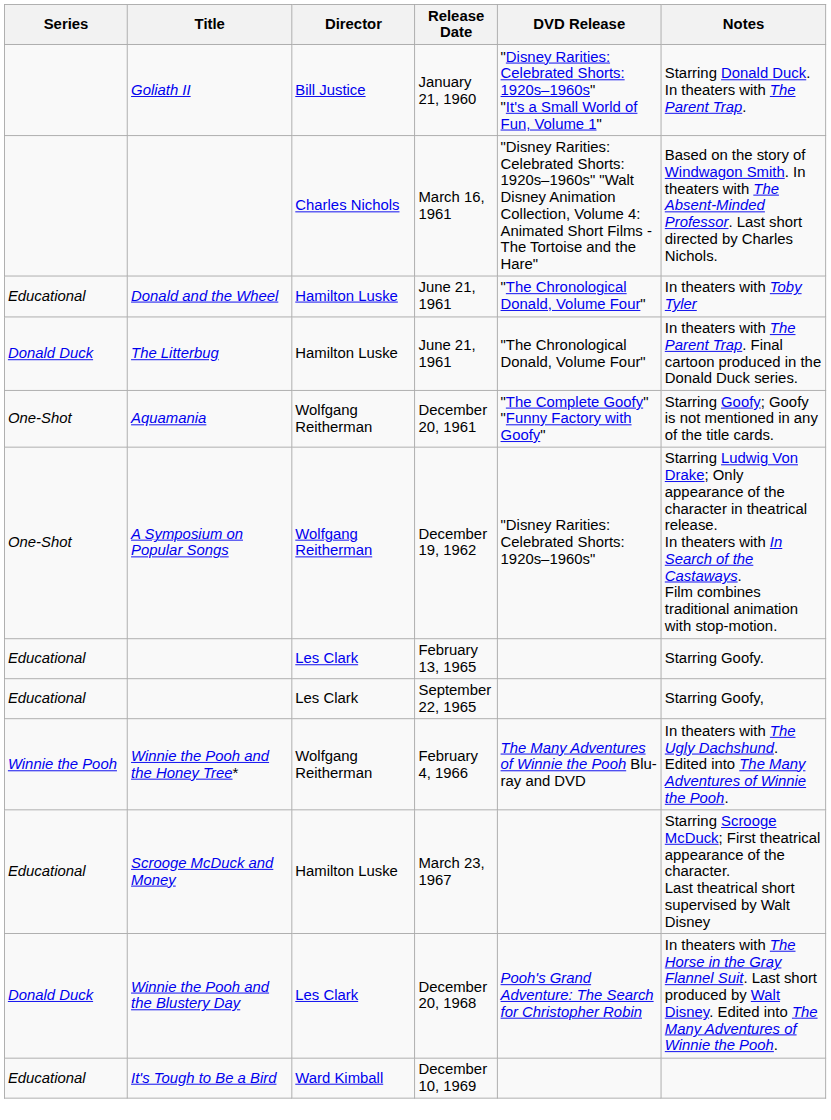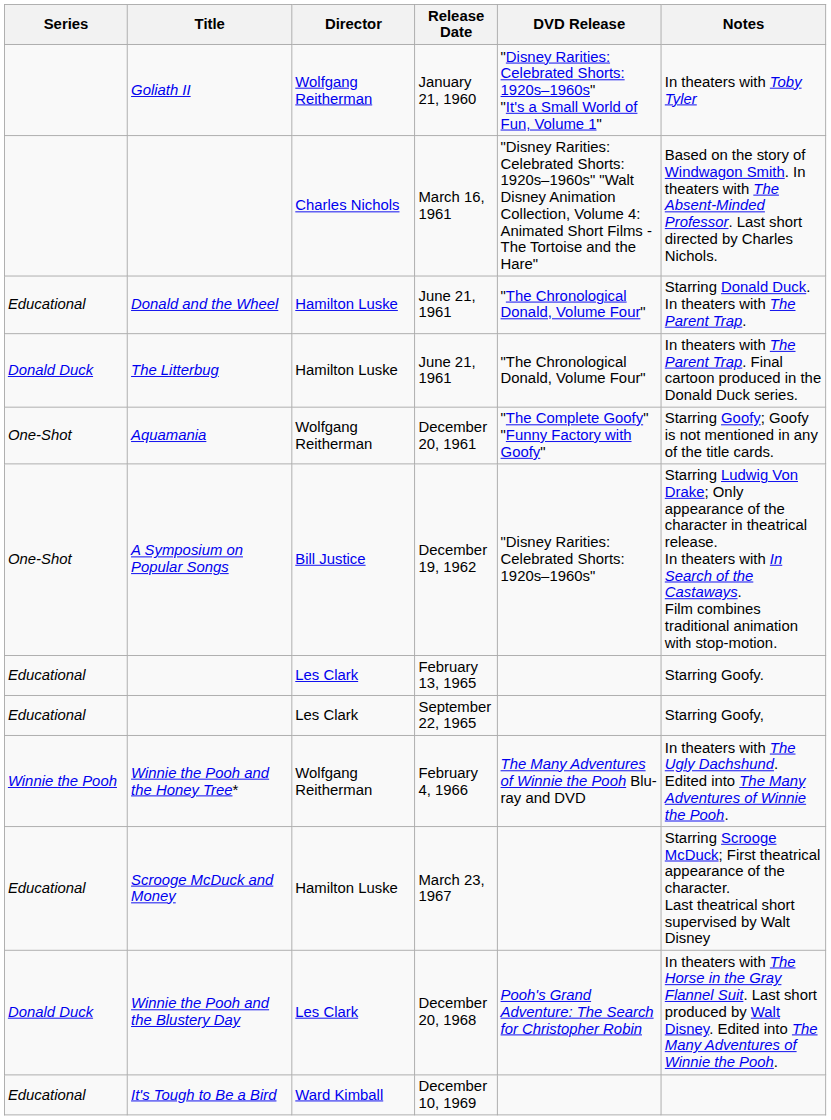January 21, 1960 | Director: Bill Justice -> Wolfgang Reitherman
January 21, 1960 | Notes: Starring Donald Duck. In theaters with The Parent Trap. -> In theaters with Toby Tyler
Donald and the Wheel / June 21, 1961 | Notes: In theaters with Toby Tyler -> Starring Donald Duck. In theaters with The Parent Trap.
December 19, 1962 | Director: Wolfgang Reitherman -> Bill Justice
